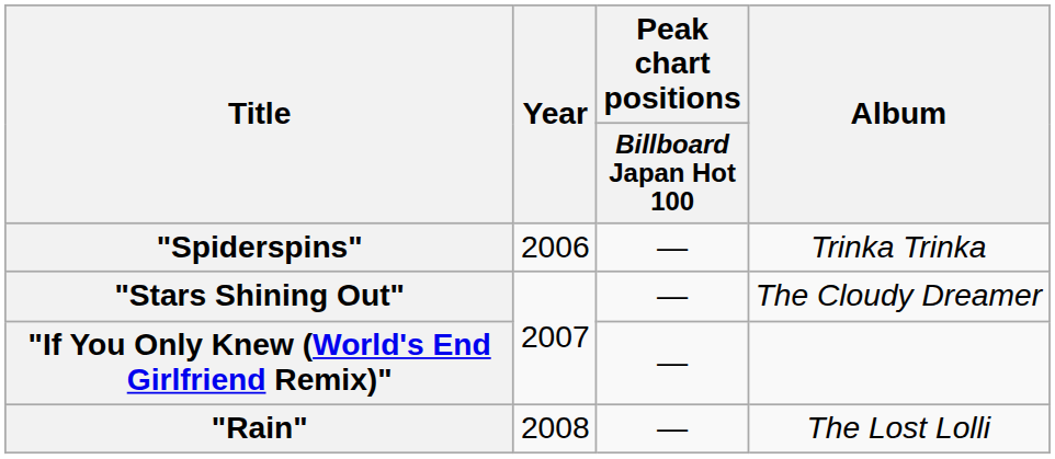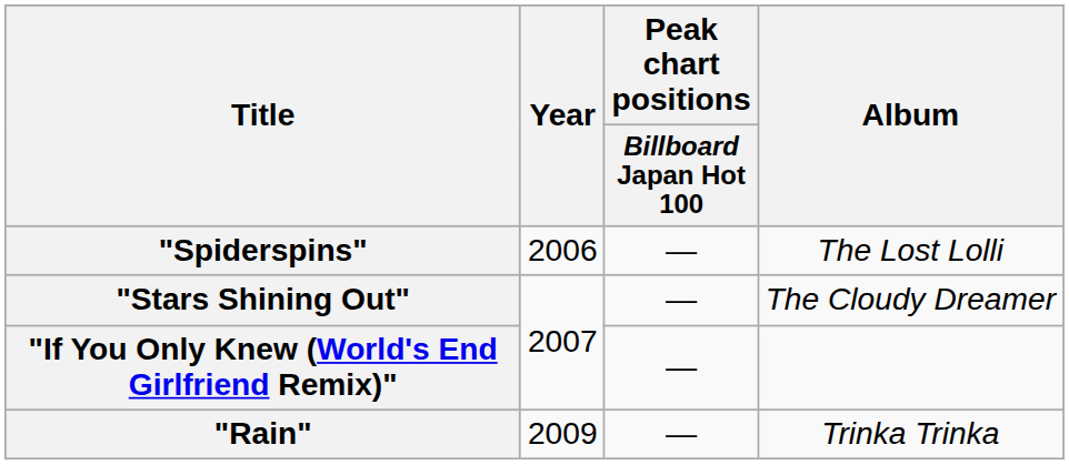"Spiderspins" | Album: Trinka Trinka -> The Lost Lolli
"Rain" | Year: 2008 -> 2009
"Rain" | Album: The Lost Lolli -> Trinka Trinka
